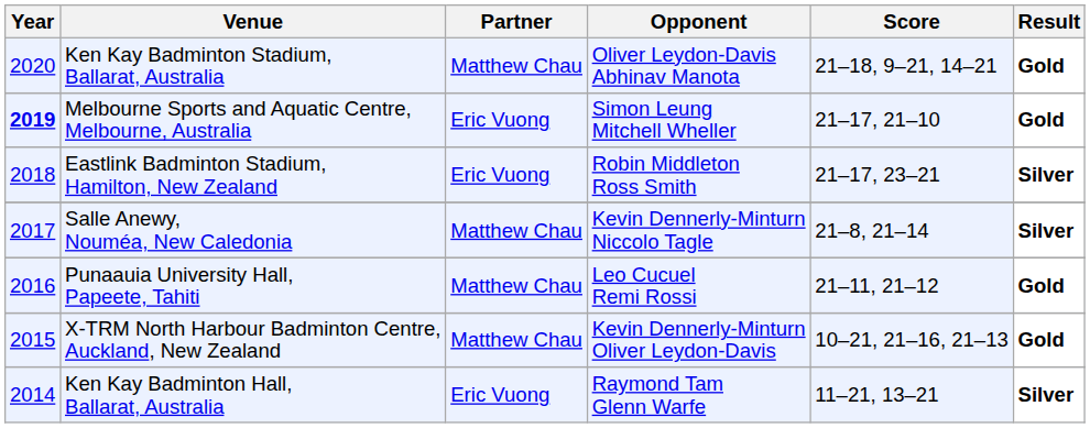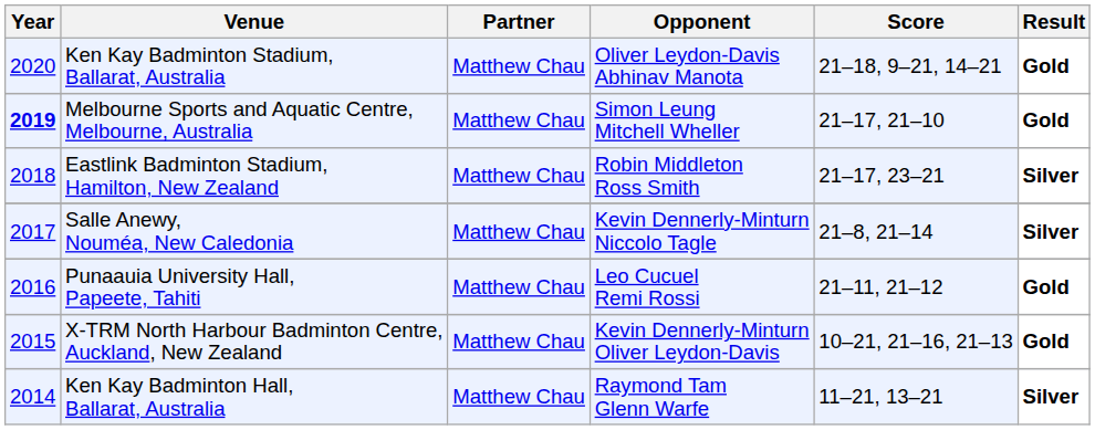Melbourne Sports and Aquatic Centre, Melbourne, Australia | Partner: Eric Vuong -> Matthew Chau
Eastlink Badminton Stadium, Hamilton, New Zealand | Partner: Eric Vuong -> Matthew Chau
Ken Kay Badminton Hall, Ballarat, Australia | Partner: Eric Vuong -> Matthew Chau
